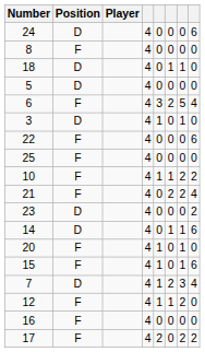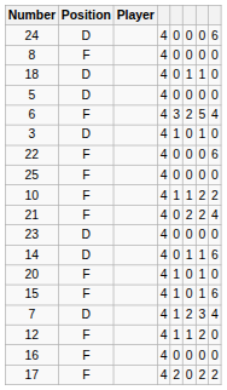23 | column 8: 2 -> 0
